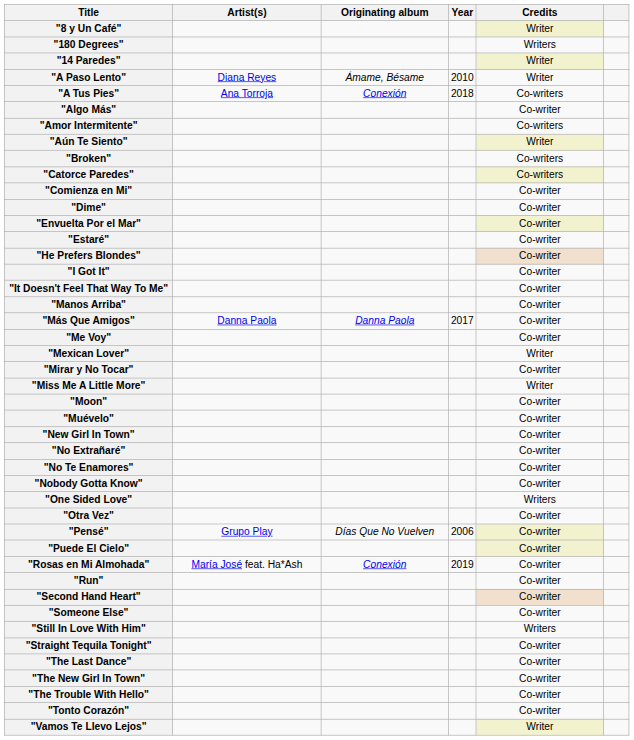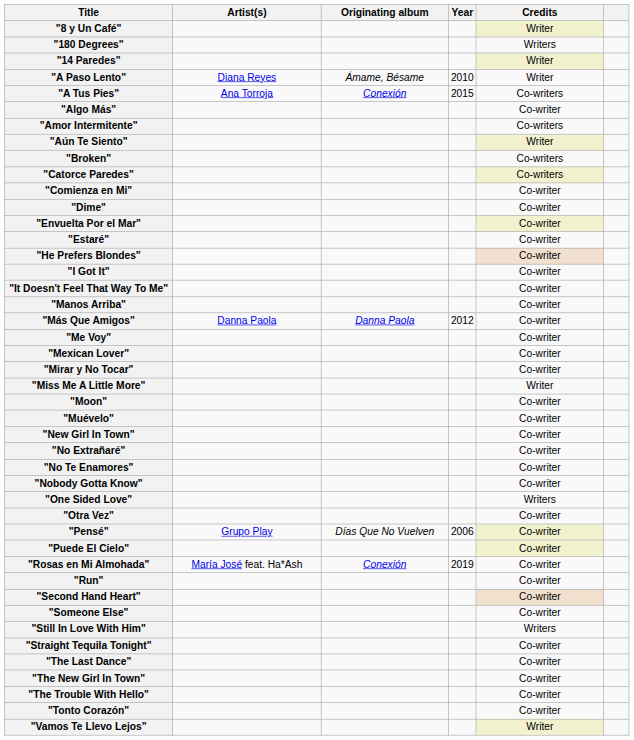"A Tus Pies" | Year: 2018 -> 2015
"Más Que Amigos" | Year: 2017 -> 2012
"Mexican Lover" | Credits: Writer -> Co-writer
